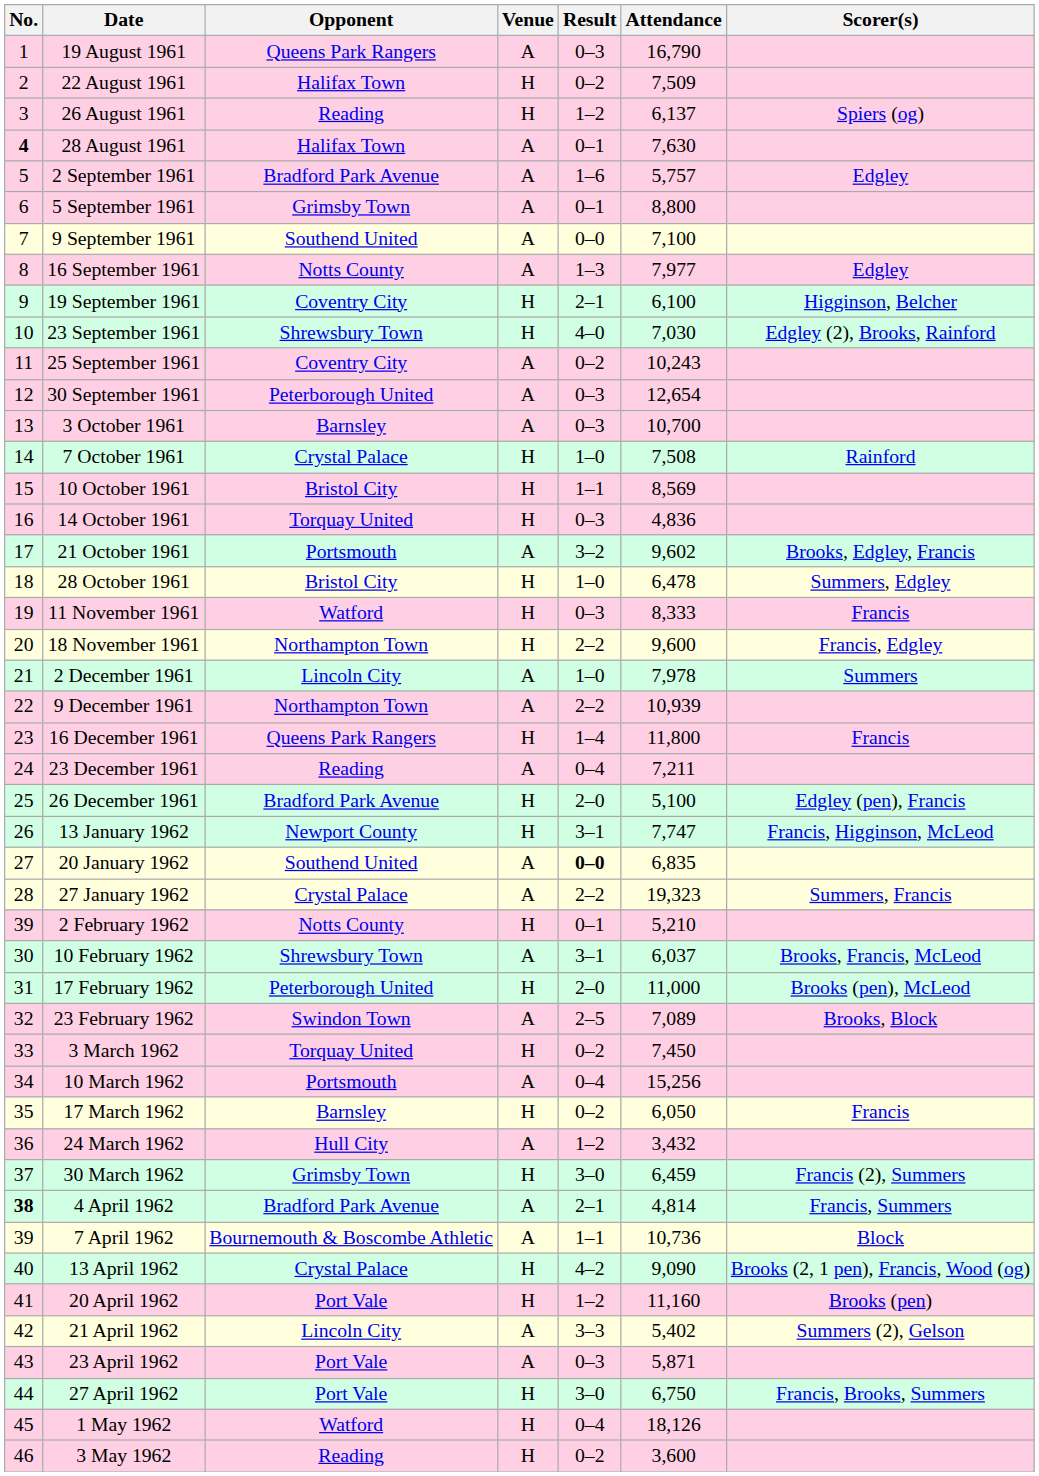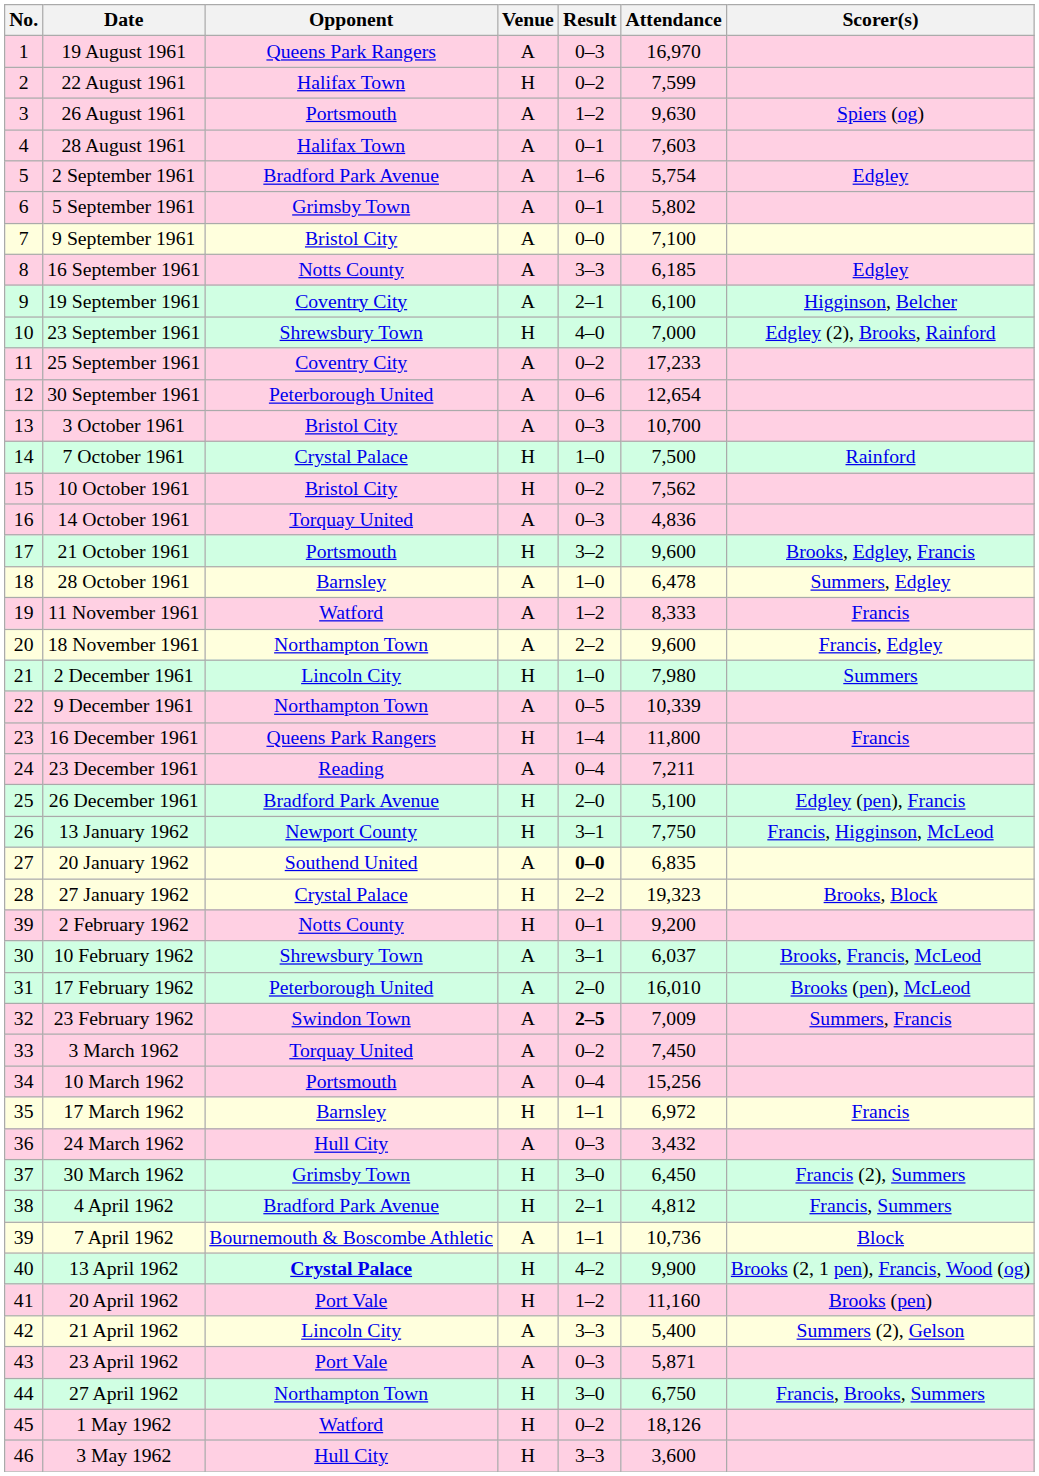19 August 1961 | Attendance: 16,790 -> 16,970
22 August 1961 | Attendance: 7,509 -> 7,599
26 August 1961 | Opponent: Reading -> Portsmouth
26 August 1961 | Venue: H -> A
26 August 1961 | Attendance: 6,137 -> 9,630
28 August 1961 | No.: bold -> normal
28 August 1961 | Attendance: 7,630 -> 7,603
2 September 1961 | Attendance: 5,757 -> 5,754
5 September 1961 | Attendance: 8,800 -> 5,802
9 September 1961 | Opponent: Southend United -> Bristol City
16 September 1961 | Result: 1–3 -> 3–3
16 September 1961 | Attendance: 7,977 -> 6,185
19 September 1961 | Venue: H -> A
23 September 1961 | Attendance: 7,030 -> 7,000
25 September 1961 | Attendance: 10,243 -> 17,233
30 September 1961 | Result: 0–3 -> 0–6
3 October 1961 | Opponent: Barnsley -> Bristol City
7 October 1961 | Attendance: 7,508 -> 7,500
10 October 1961 | Result: 1–1 -> 0–2
10 October 1961 | Attendance: 8,569 -> 7,562
14 October 1961 | Venue: H -> A
21 October 1961 | Venue: A -> H
21 October 1961 | Attendance: 9,602 -> 9,600
28 October 1961 | Opponent: Bristol City -> Barnsley
28 October 1961 | Venue: H -> A
11 November 1961 | Venue: H -> A
11 November 1961 | Result: 0–3 -> 1–2
18 November 1961 | Venue: H -> A
2 December 1961 | Venue: A -> H
2 December 1961 | Attendance: 7,978 -> 7,980
9 December 1961 | Result: 2–2 -> 0–5
9 December 1961 | Attendance: 10,939 -> 10,339
13 January 1962 | Attendance: 7,747 -> 7,750
27 January 1962 | Venue: A -> H
27 January 1962 | Scorer(s): Summers, Francis -> Brooks, Block
2 February 1962 | Attendance: 5,210 -> 9,200
17 February 1962 | Venue: H -> A
17 February 1962 | Attendance: 11,000 -> 16,010
23 February 1962 | Result: normal -> bold
23 February 1962 | Attendance: 7,089 -> 7,009
23 February 1962 | Scorer(s): Brooks, Block -> Summers, Francis
3 March 1962 | Venue: H -> A
17 March 1962 | Result: 0–2 -> 1–1
17 March 1962 | Attendance: 6,050 -> 6,972
24 March 1962 | Result: 1–2 -> 0–3
30 March 1962 | Attendance: 6,459 -> 6,450
4 April 1962 | No.: bold -> normal
4 April 1962 | Venue: A -> H
4 April 1962 | Attendance: 4,814 -> 4,812
13 April 1962 | Opponent: normal -> bold
13 April 1962 | Attendance: 9,090 -> 9,900
21 April 1962 | Attendance: 5,402 -> 5,400
27 April 1962 | Opponent: Port Vale -> Northampton Town
1 May 1962 | Result: 0–4 -> 0–2
3 May 1962 | Opponent: Reading -> Hull City
3 May 1962 | Result: 0–2 -> 3–3
